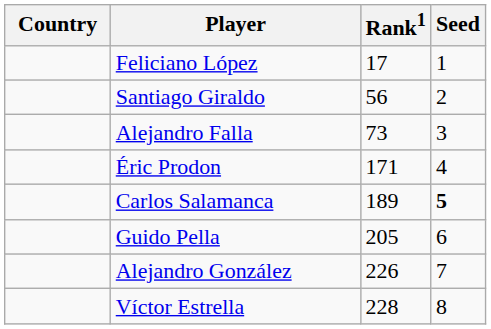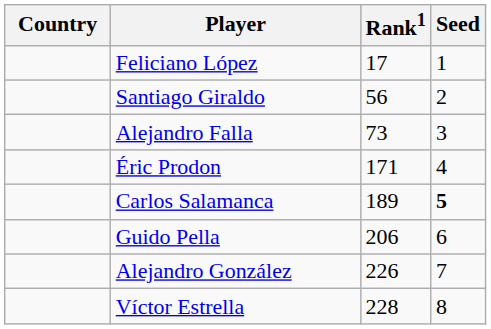Guido Pella | Rank1: 205 -> 206
